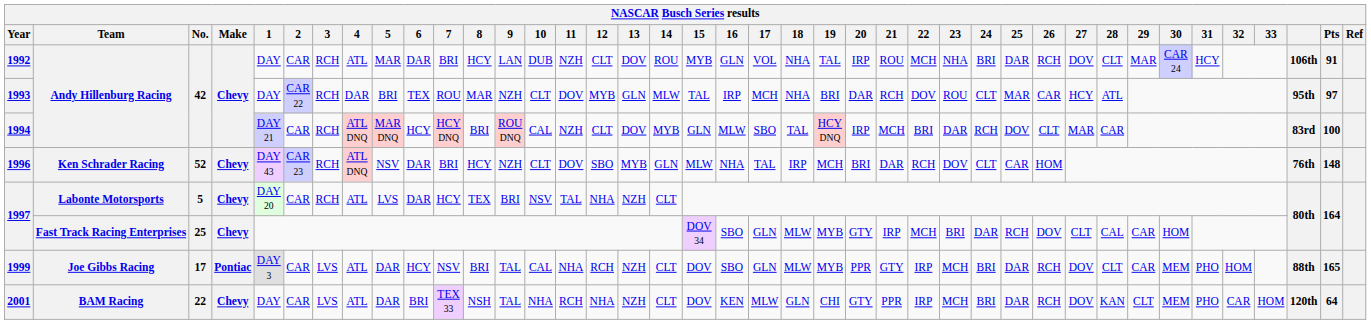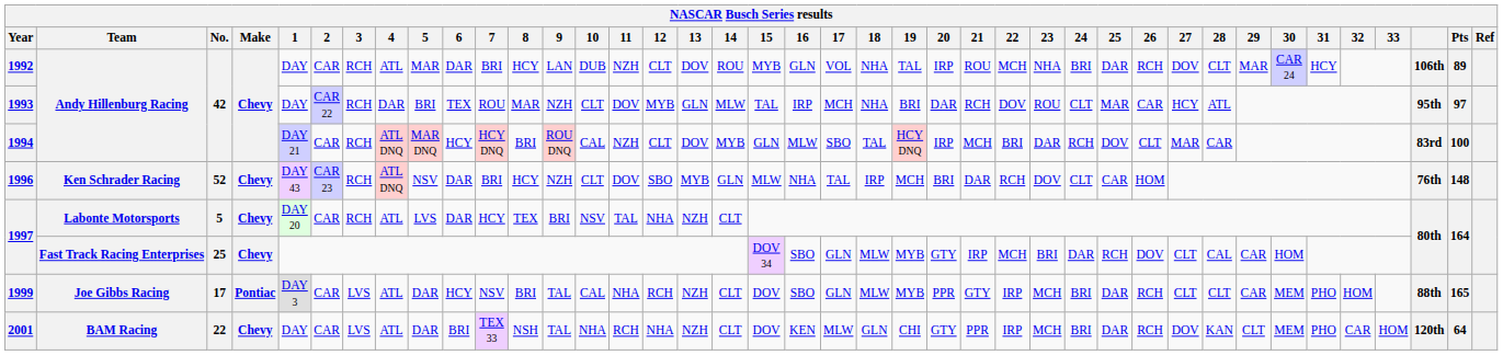1992 | Pts: 91 -> 89
1999 | 27: DOV -> CLT
